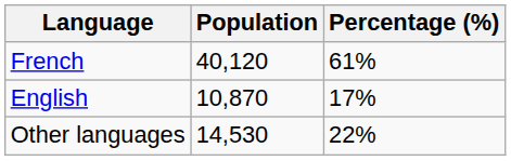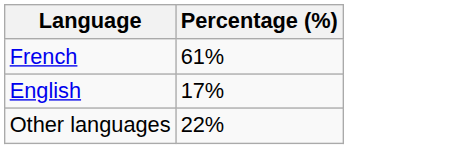- column: Population | 40,120 | 10,870 | 14,530
